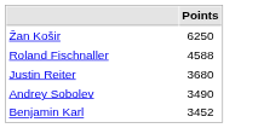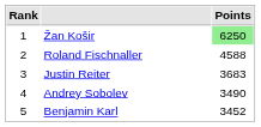+ column: Rank | 1 | 2 | 3 | 4 | 5
Žan Košir | Points: no background -> lightgreen background
Justin Reiter | Points: 3680 -> 3683
